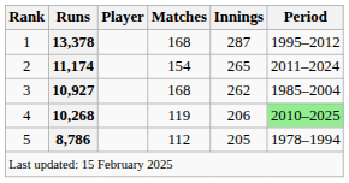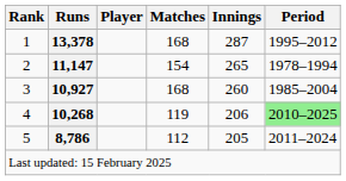2 | Runs: 11,174 -> 11,147
2 | Period: 2011–2024 -> 1978–1994
3 | Innings: 262 -> 260
5 | Period: 1978–1994 -> 2011–2024
